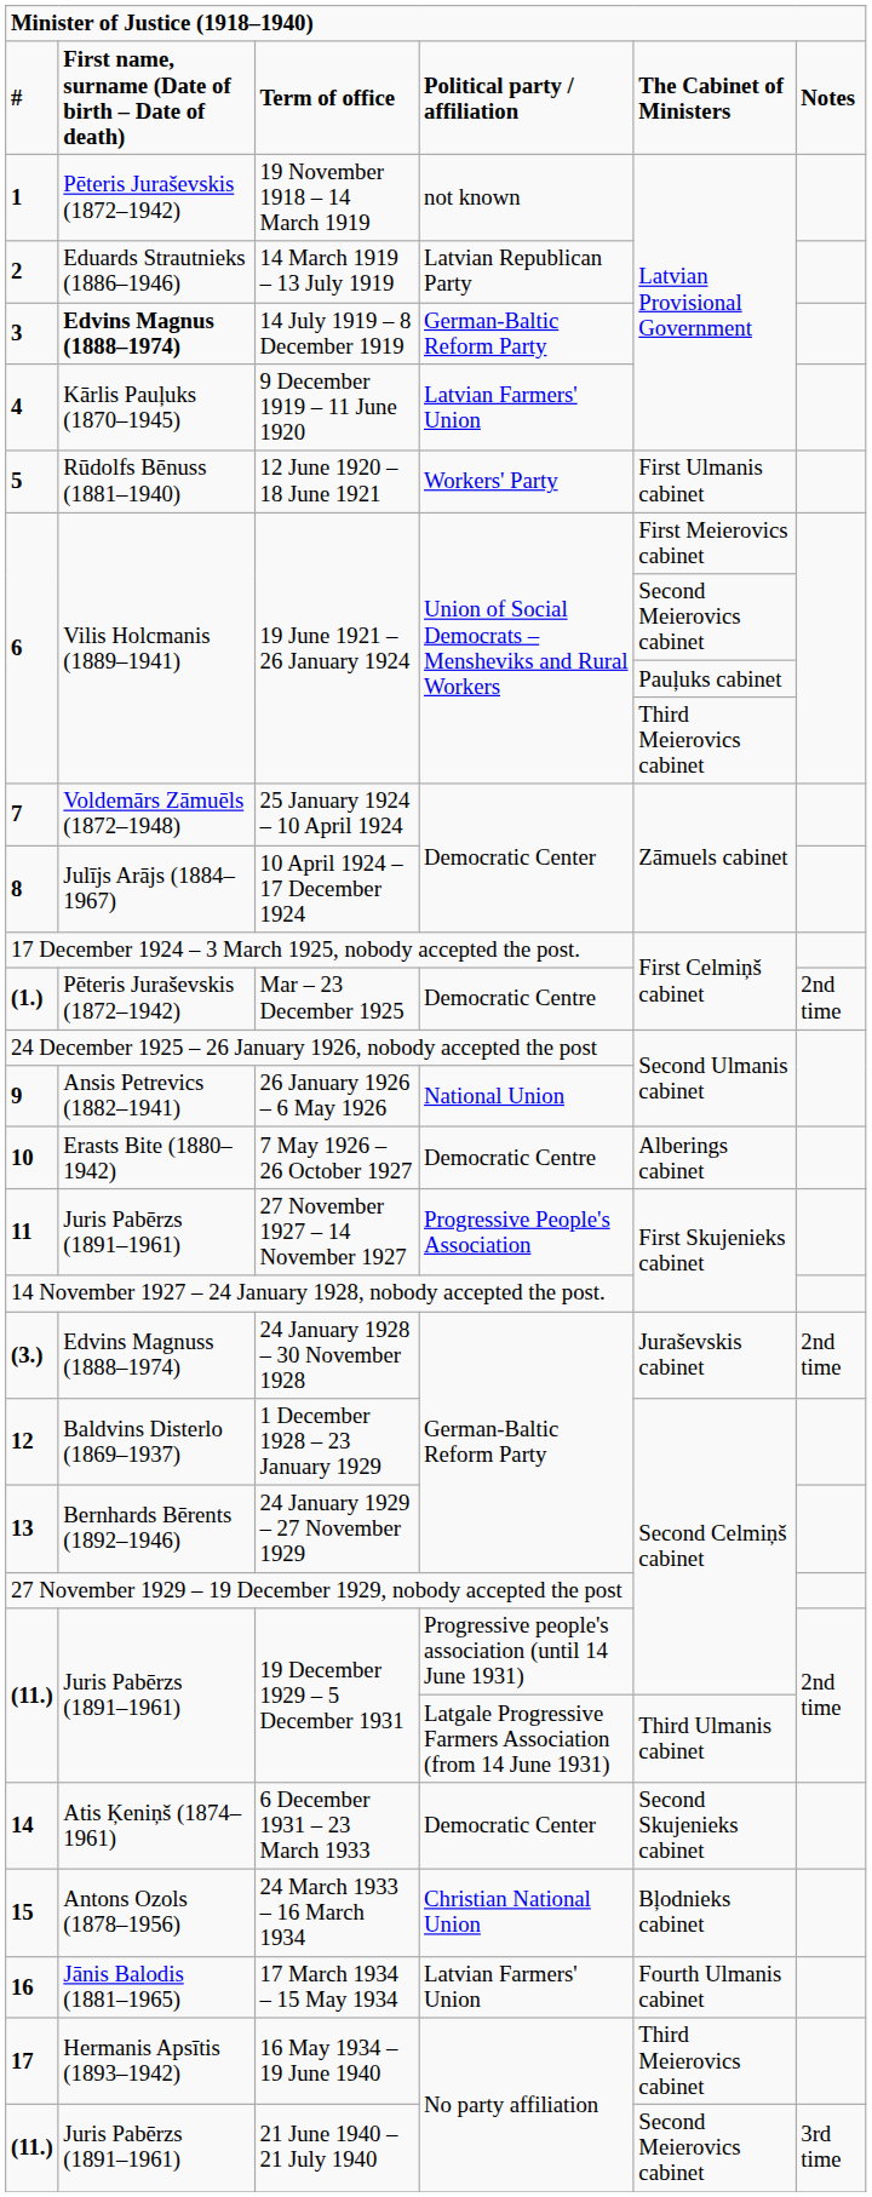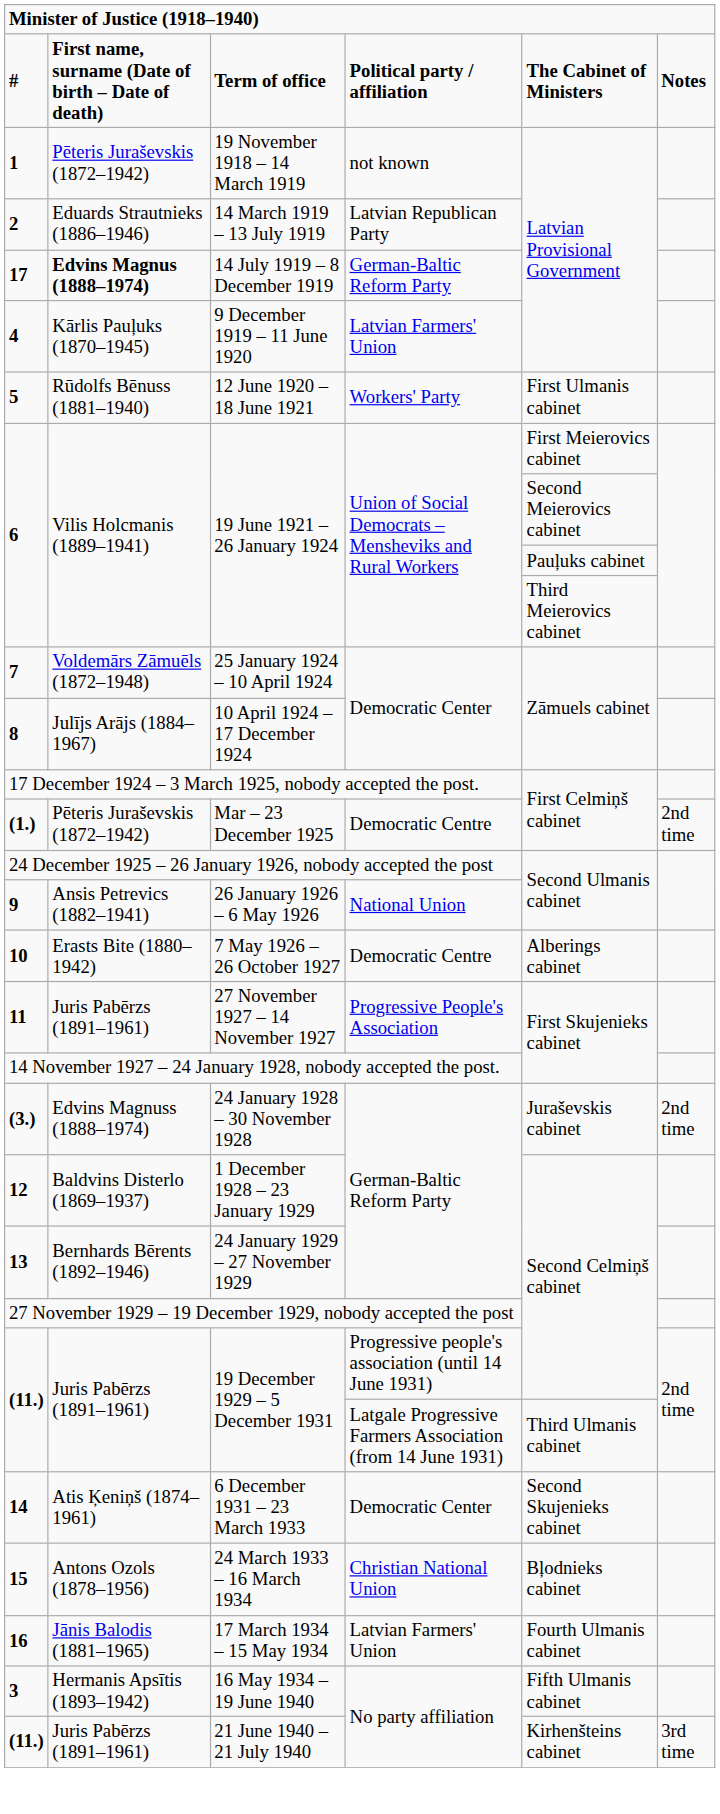14 July 1919 – 8 December 1919 | column 1: 3 -> 17
16 May 1934 – 19 June 1940 | column 1: 17 -> 3
16 May 1934 – 19 June 1940 | column 5: Third Meierovics cabinet -> Fifth Ulmanis cabinet
21 June 1940 – 21 July 1940 | column 5: Second Meierovics cabinet -> Kirhenšteins cabinet
